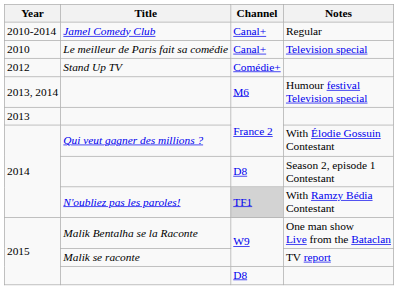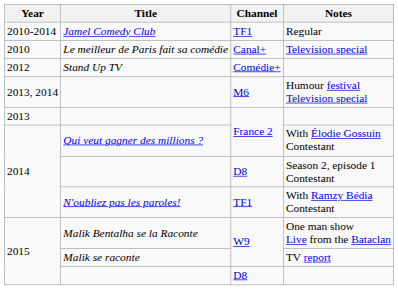Regular | Channel: Canal+ -> TF1
With Ramzy Bédia Contestant | Channel: lightgrey background -> no background
